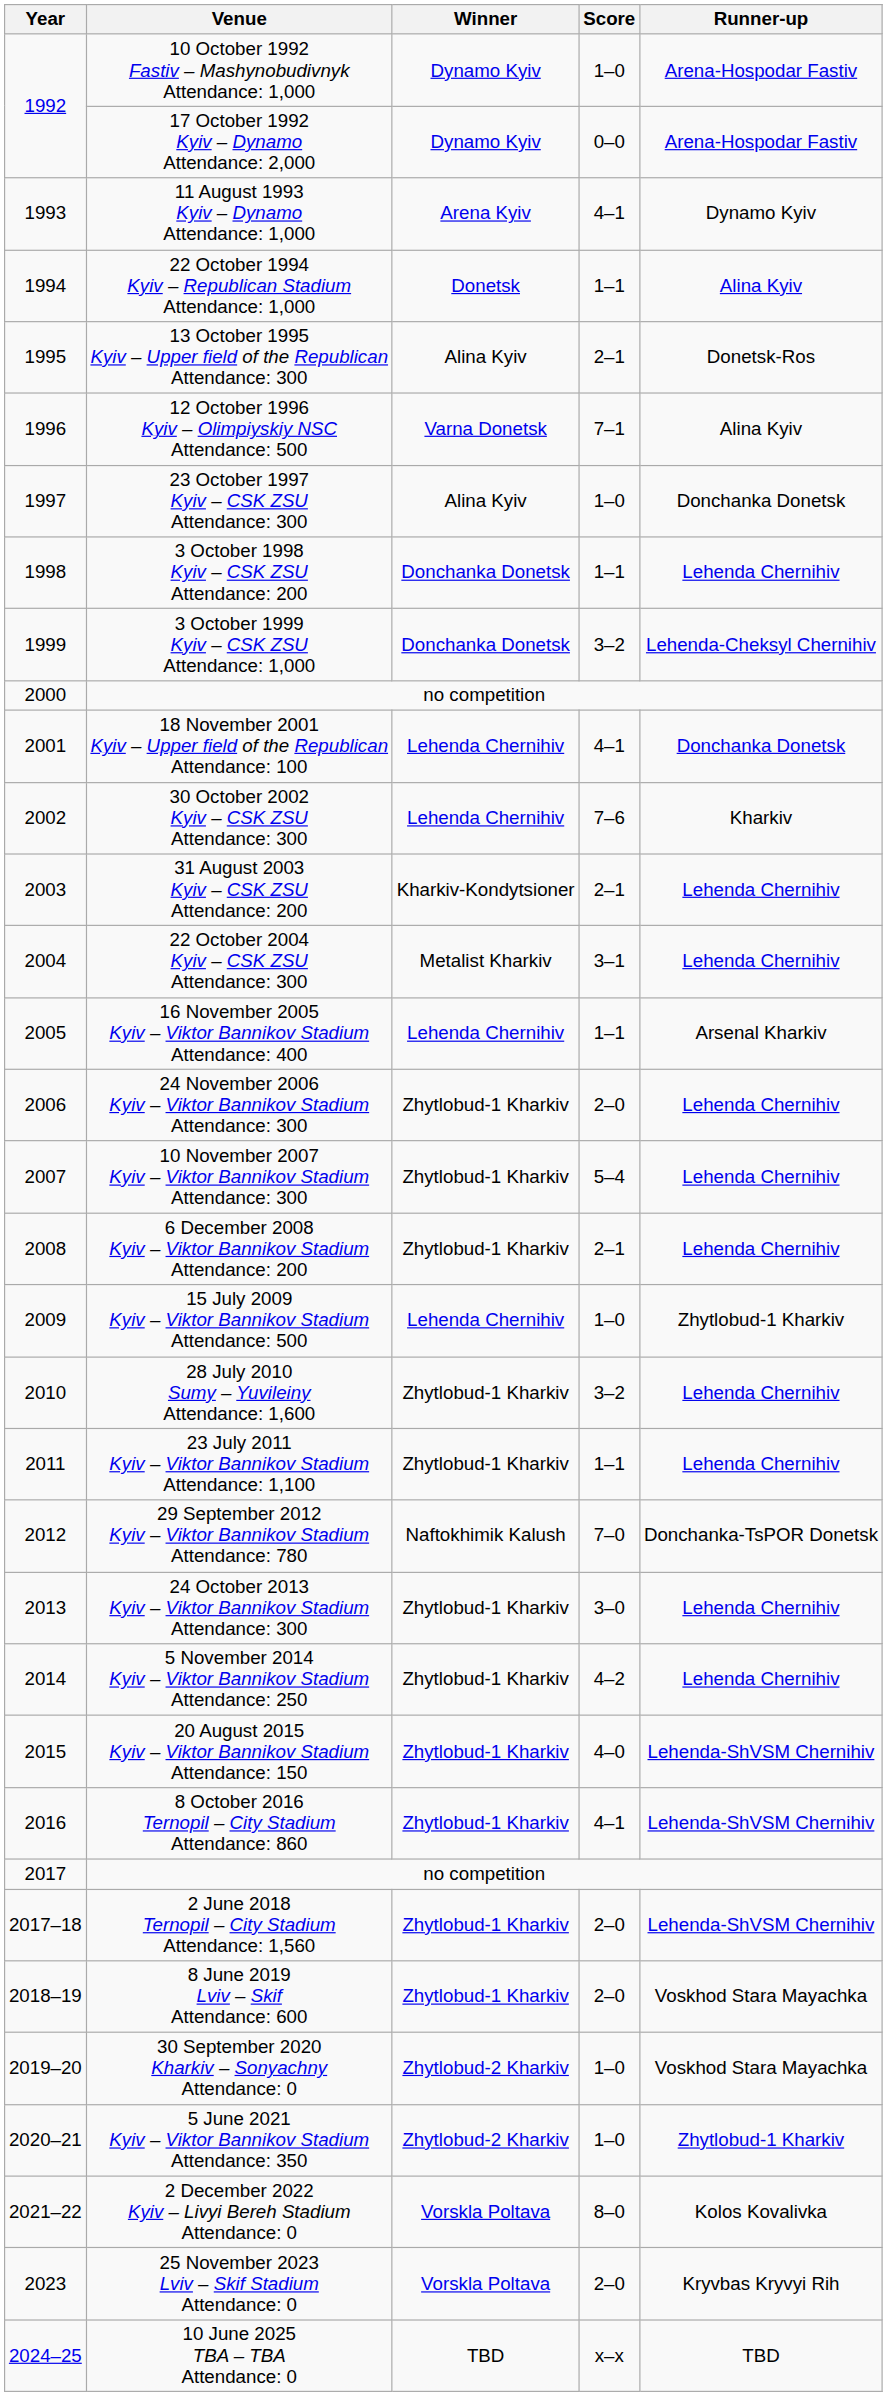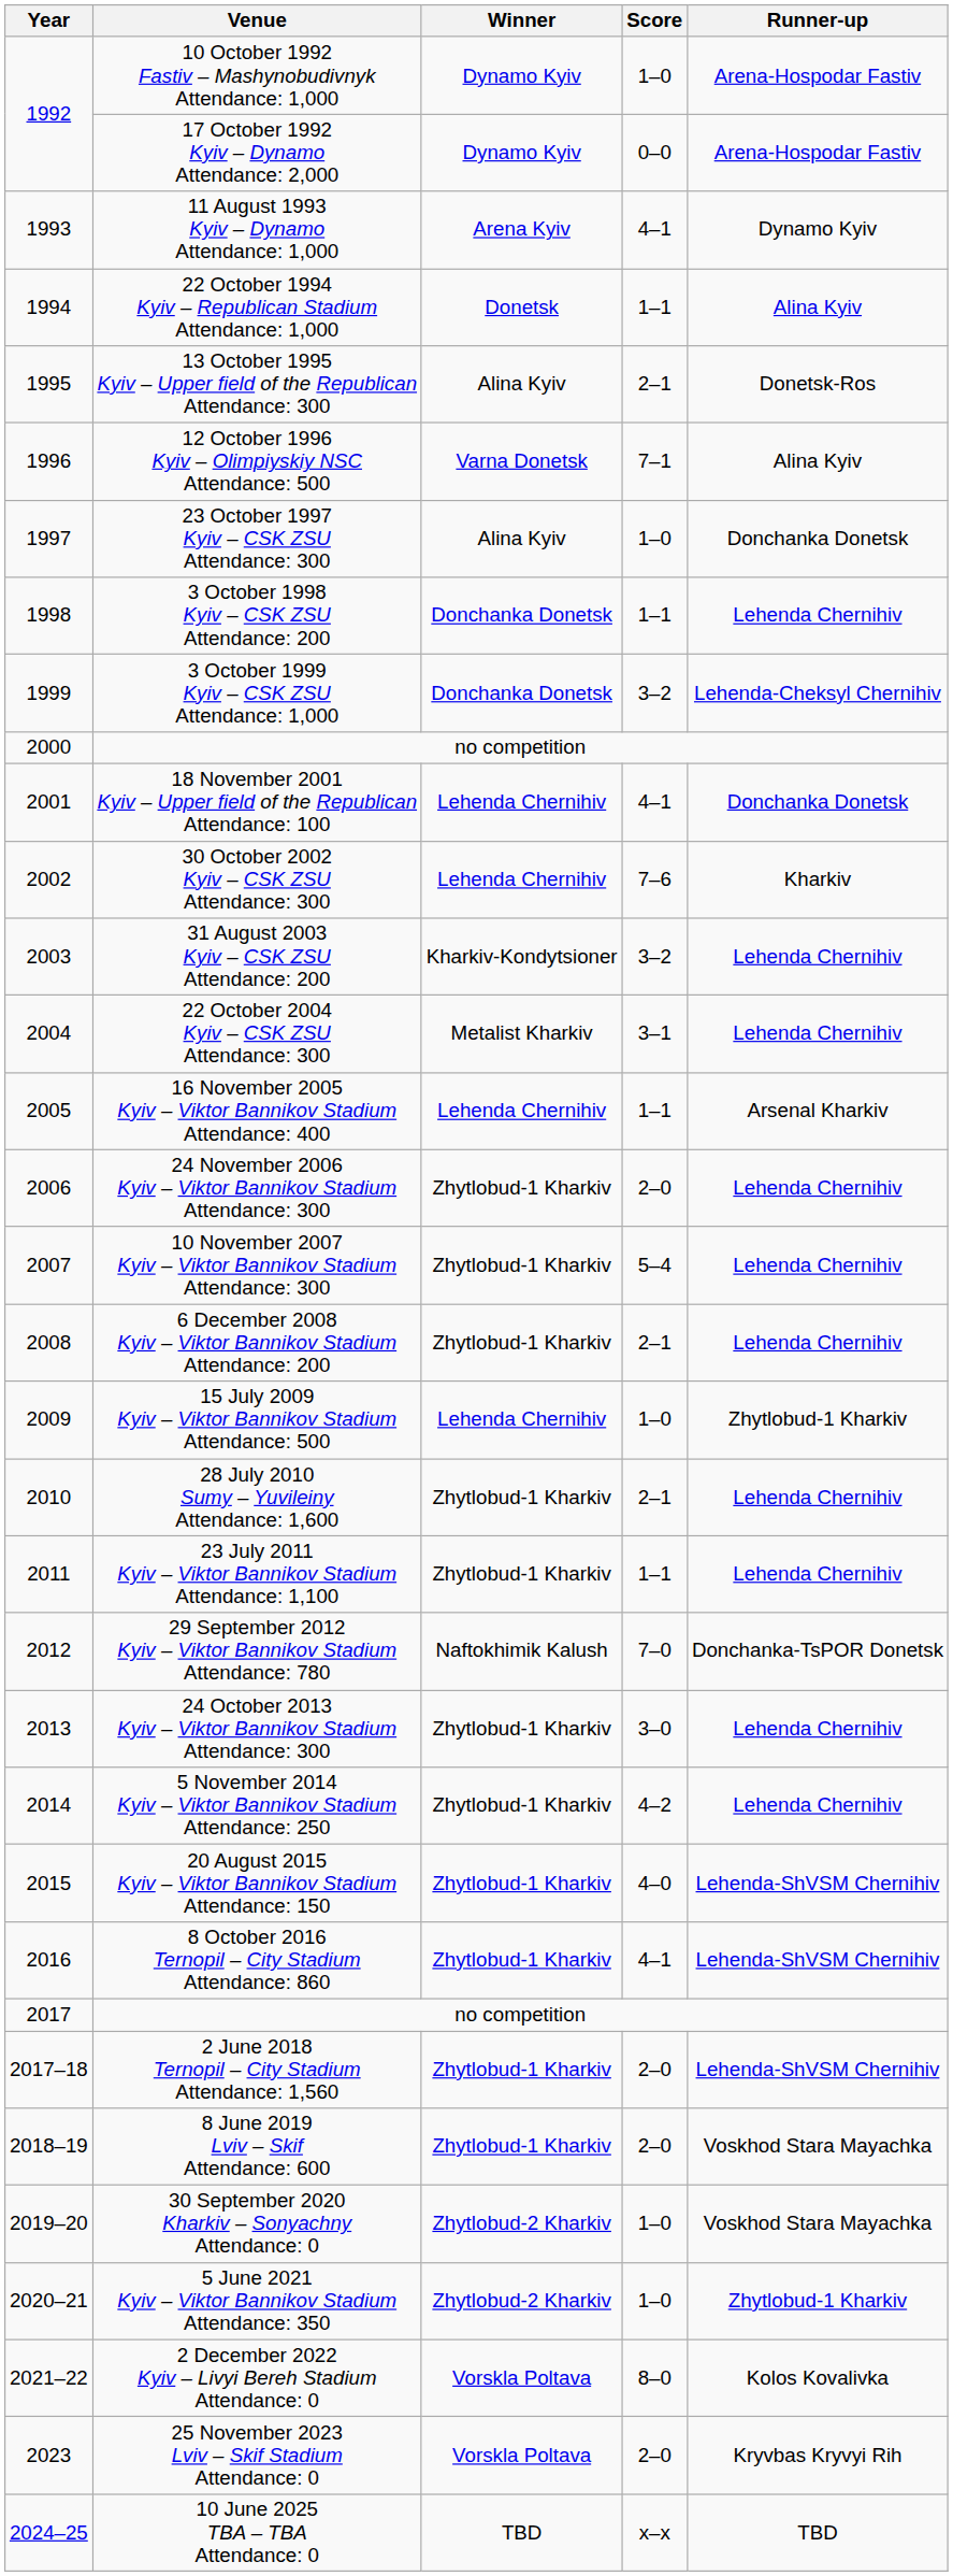31 August 2003 Kyiv – CSK ZSU Attendance: 200 | Score: 2–1 -> 3–2
28 July 2010 Sumy – Yuvileiny Attendance: 1,600 | Score: 3–2 -> 2–1
